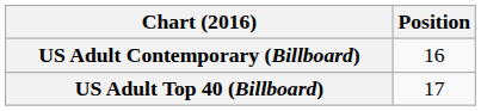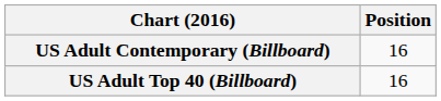US Adult Top 40 (Billboard) | Position: 17 -> 16
